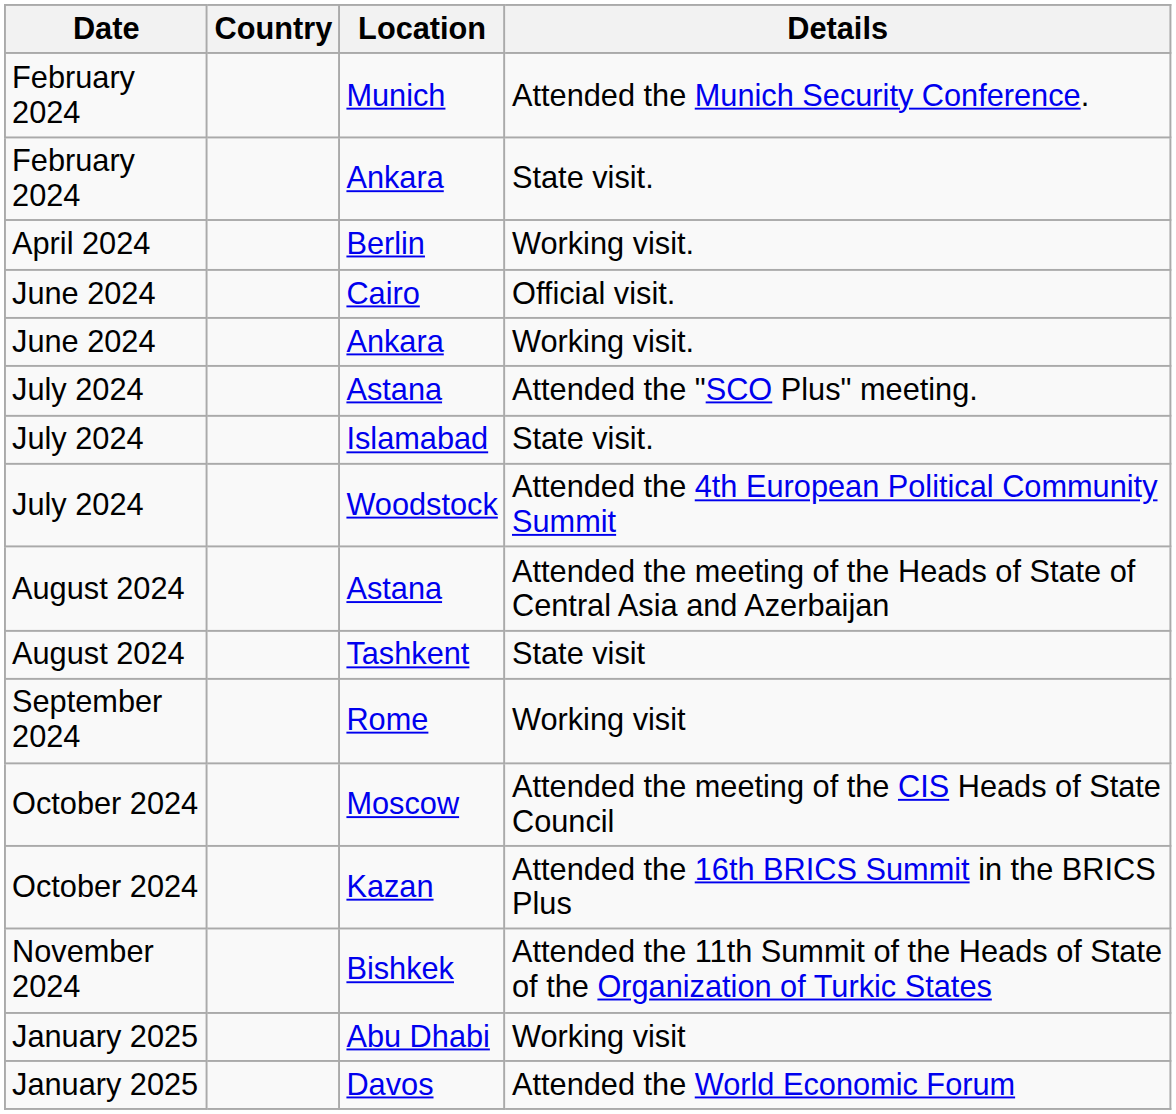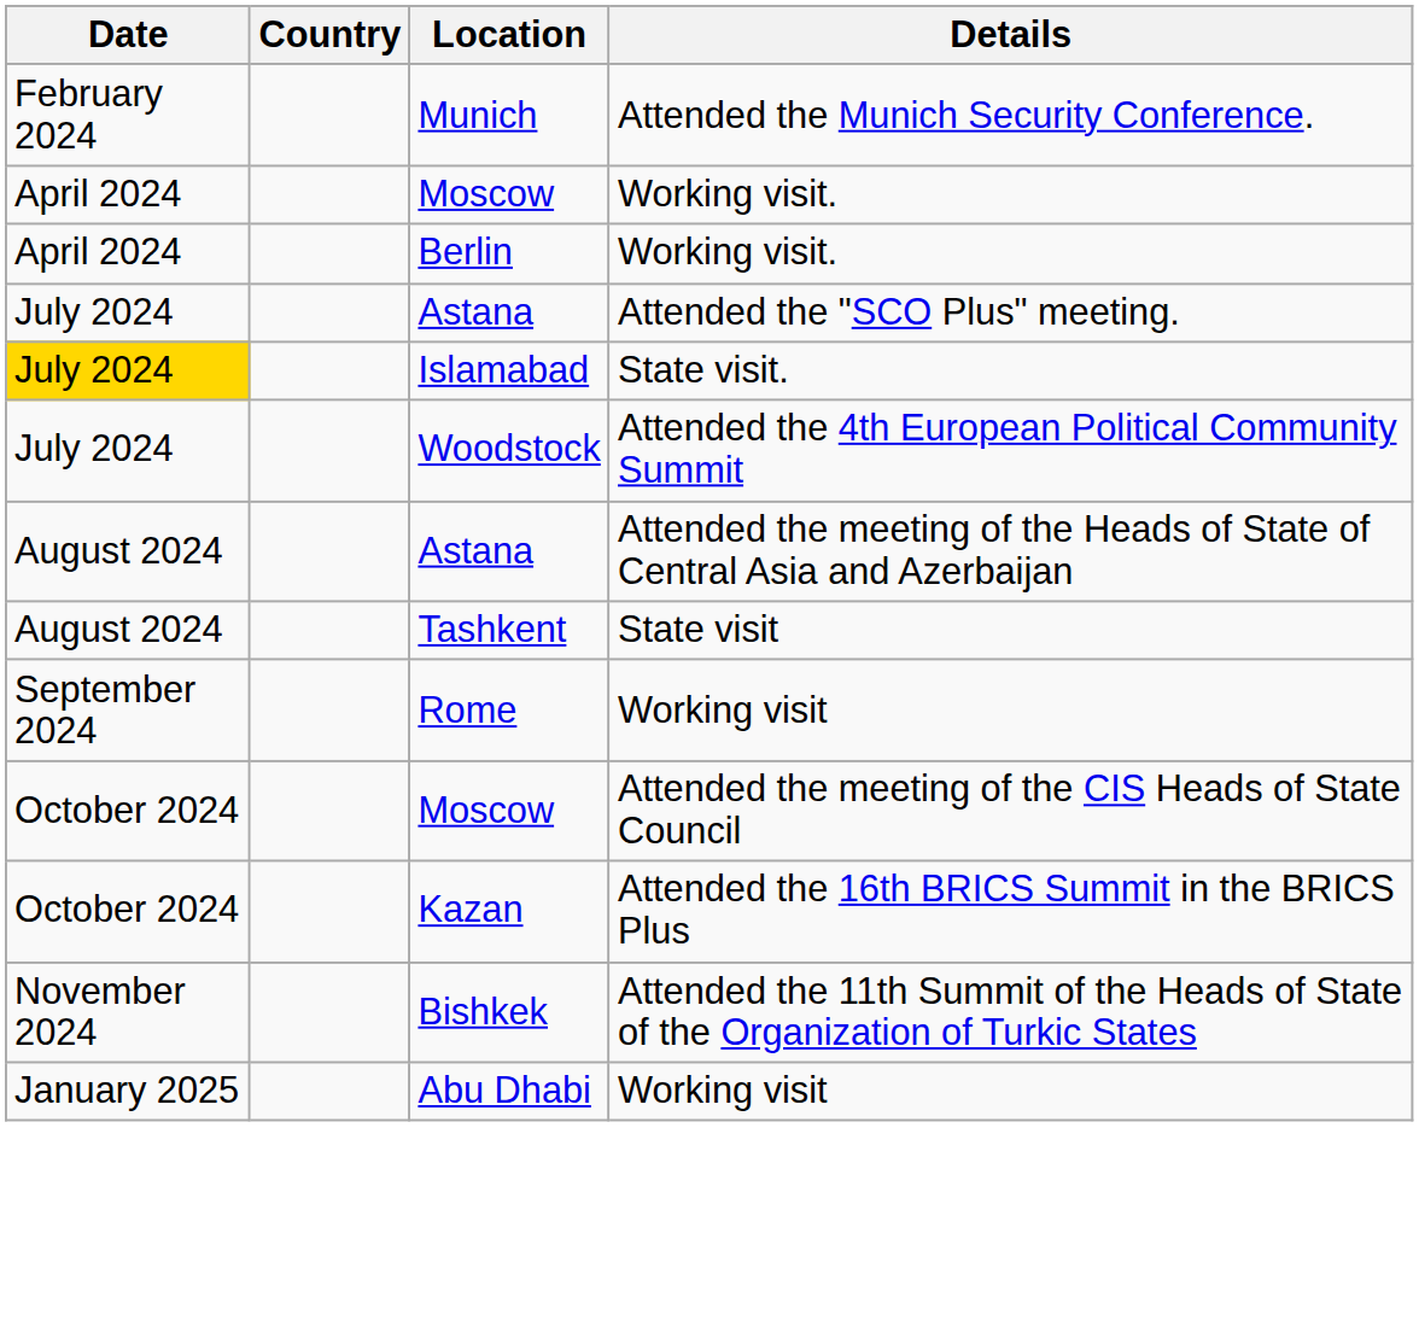- row: February 2024 | Ankara | State visit.
+ row: April 2024 | Moscow | Working visit.
- row: June 2024 | Cairo | Official visit.
- row: June 2024 | Ankara | Working visit.
Islamabad | Date: no background -> gold background
- row: January 2025 | Davos | Attended the World Economic Forum
